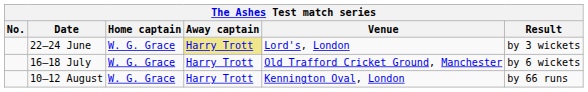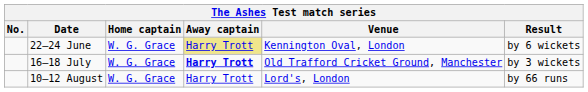22–24 June | Venue: Lord's, London -> Kennington Oval, London
22–24 June | Result: by 3 wickets -> by 6 wickets
16–18 July | Away captain: normal -> bold
16–18 July | Result: by 6 wickets -> by 3 wickets
10–12 August | Venue: Kennington Oval, London -> Lord's, London
